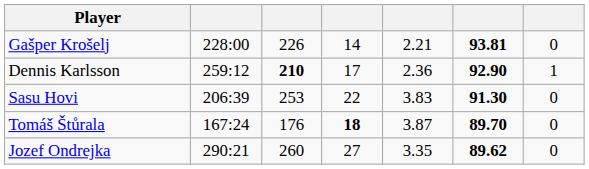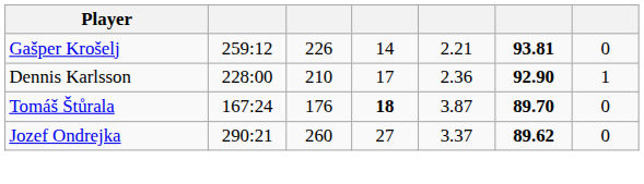Gašper Krošelj | column 2: 228:00 -> 259:12
Dennis Karlsson | column 2: 259:12 -> 228:00
Dennis Karlsson | column 3: bold -> normal
- row: Sasu Hovi | 206:39 | 253 | 22 | 3.83 | 91.30 | 0
Jozef Ondrejka | column 5: 3.35 -> 3.37
